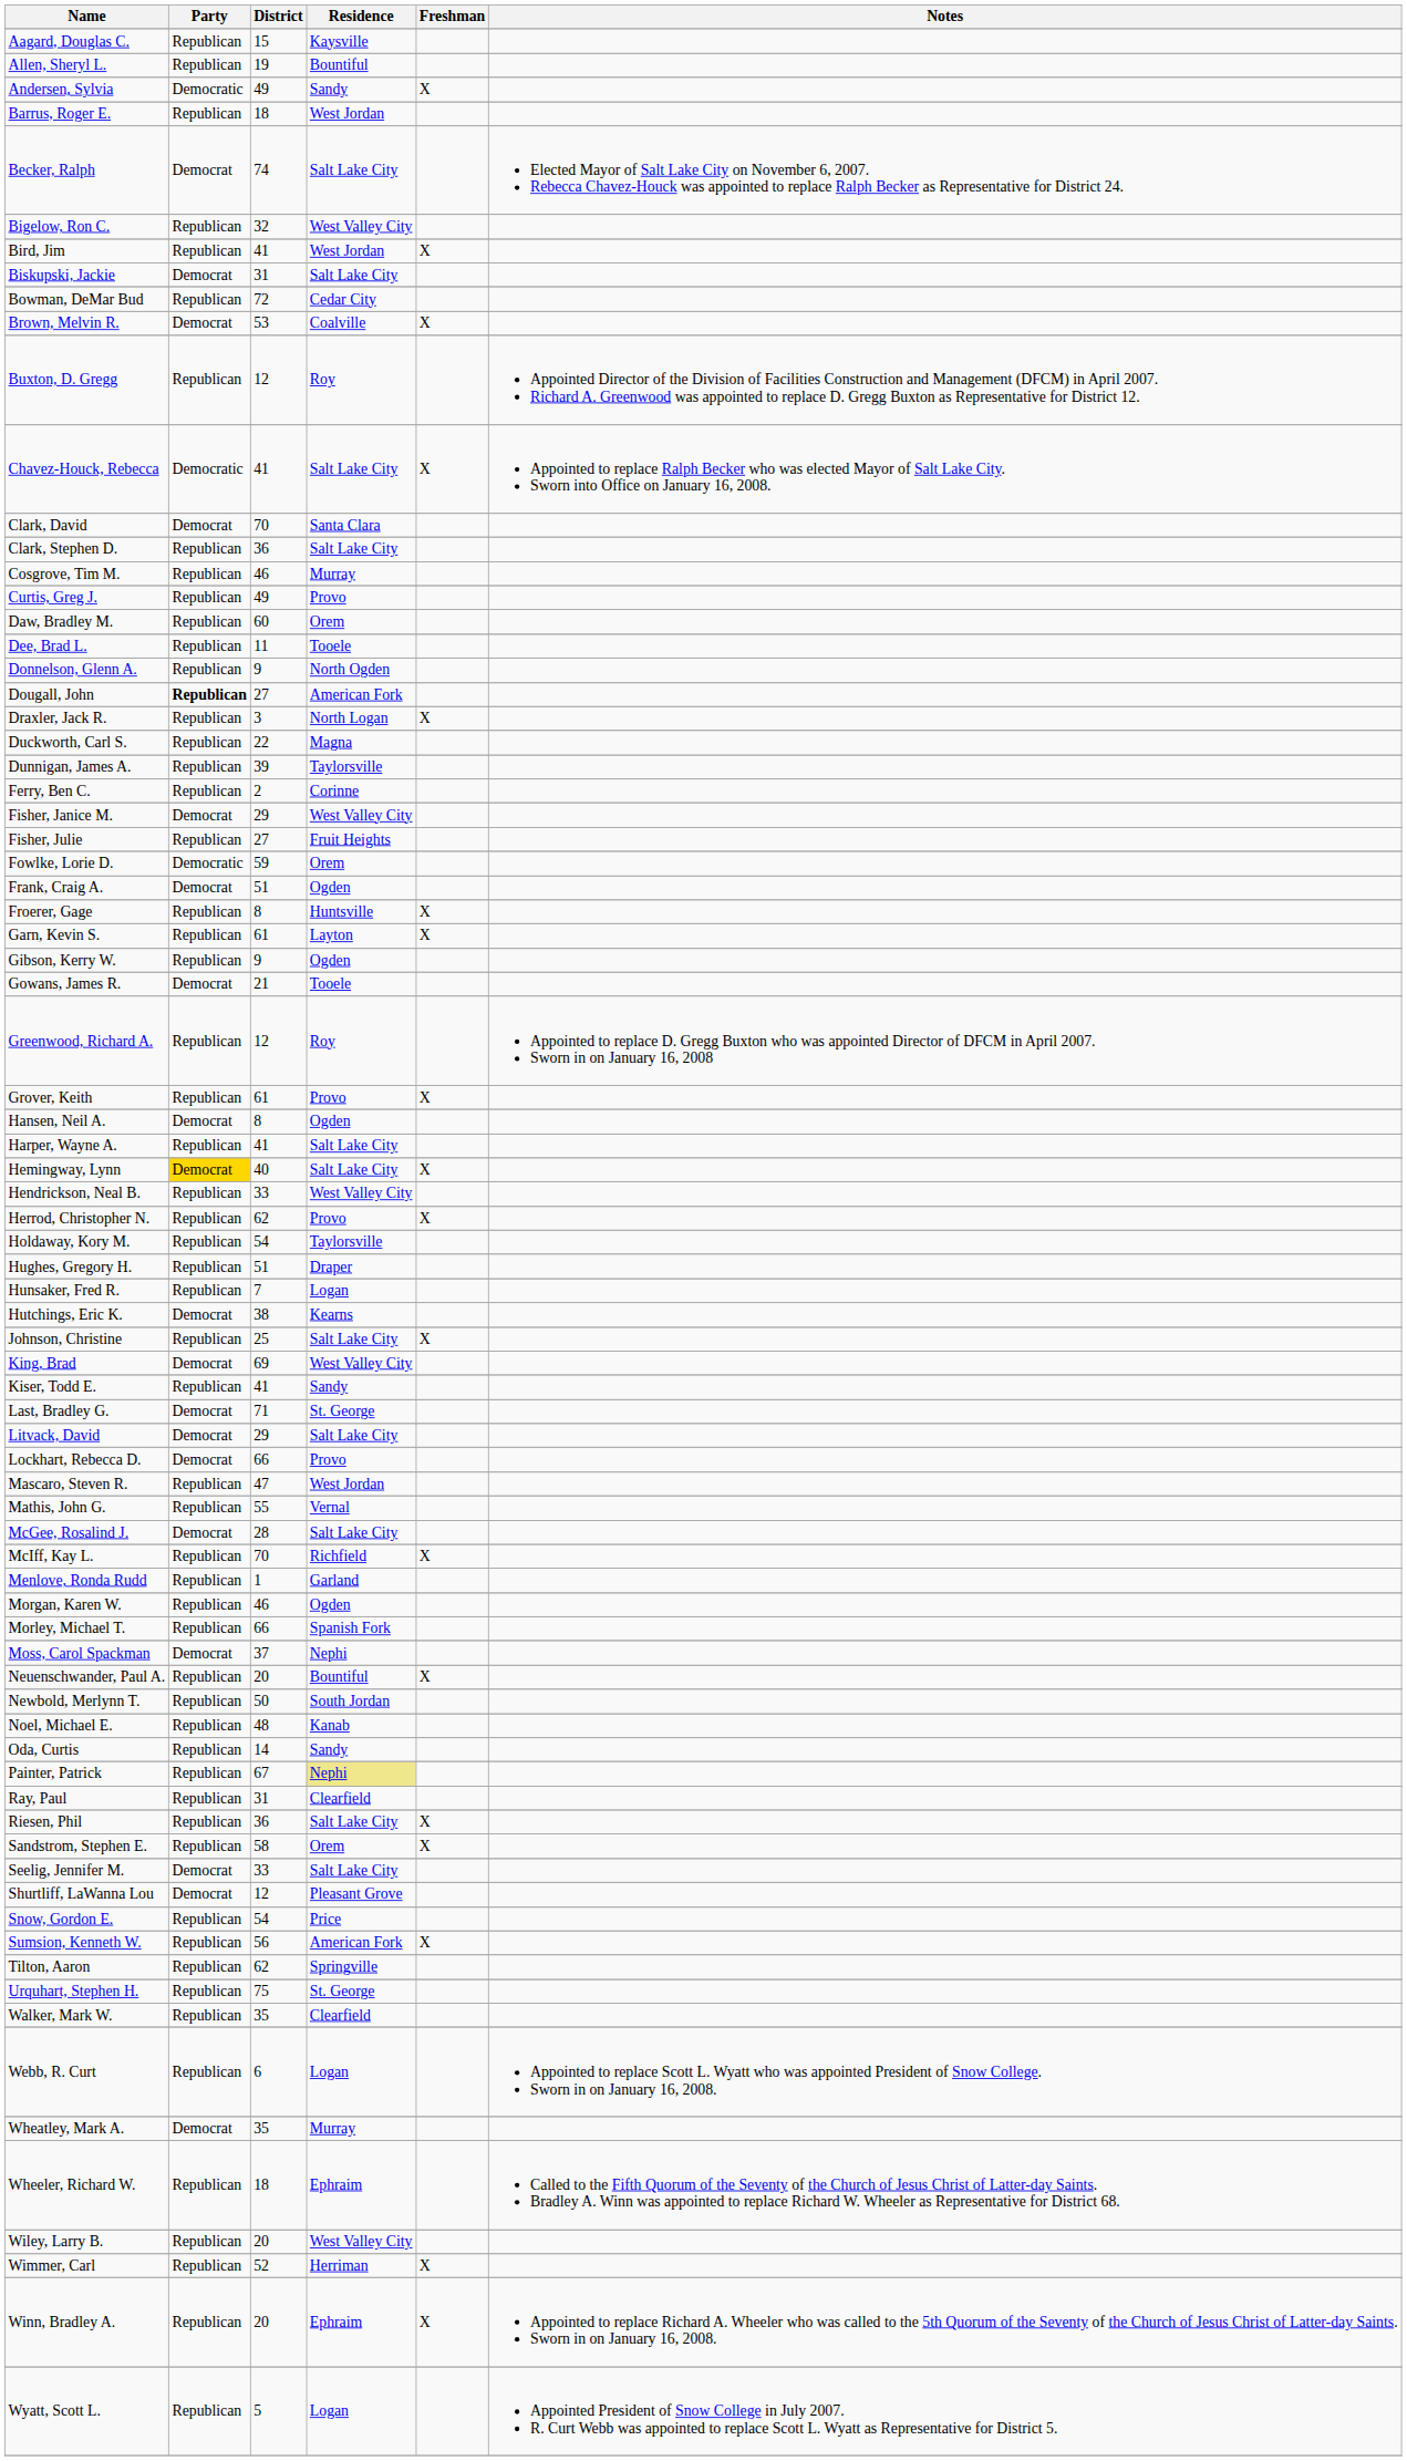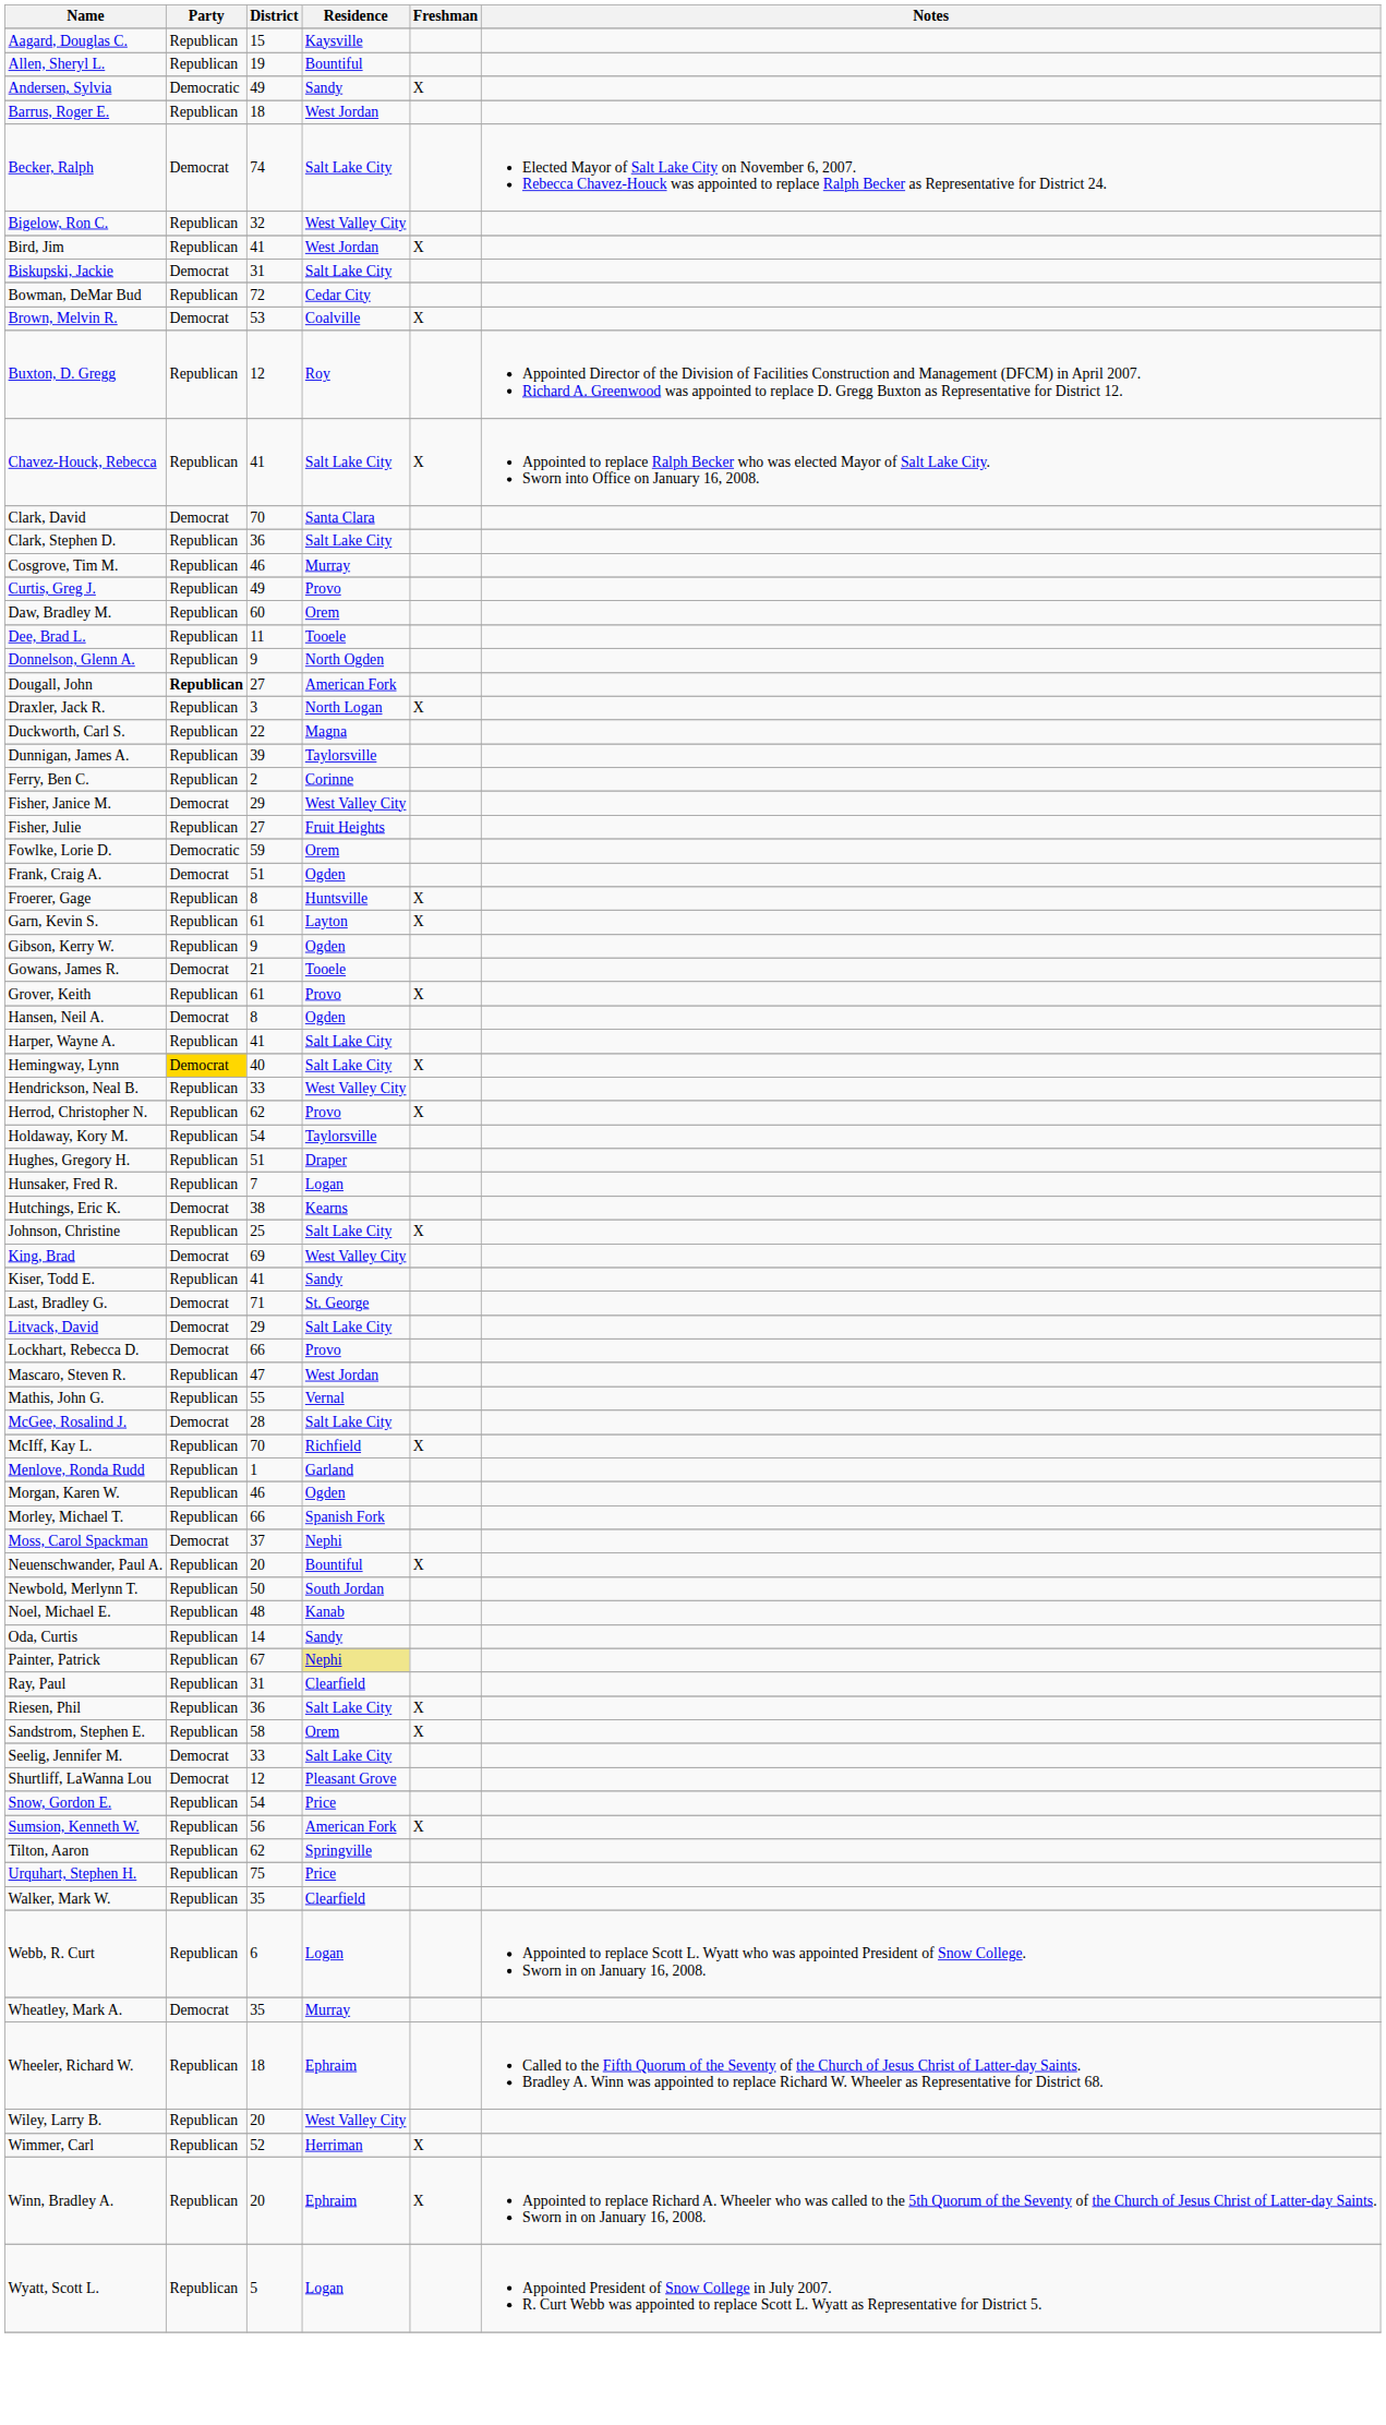Chavez-Houck, Rebecca | Party: Democratic -> Republican
- row: Greenwood, Richard A. | Republican | 12 | Roy | Appointed to replace D. Gregg Buxton who was appointed Director of DFCM in April 2007. Sworn in on January 16, 2008
Urquhart, Stephen H. | Residence: St. George -> Price
